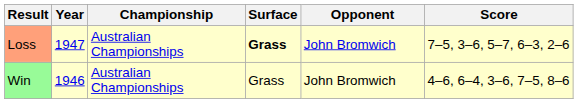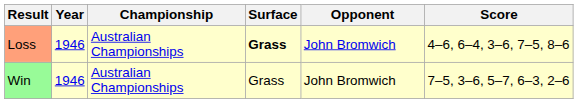Loss | Year: 1947 -> 1946
Loss | Score: 7–5, 3–6, 5–7, 6–3, 2–6 -> 4–6, 6–4, 3–6, 7–5, 8–6
Win | Score: 4–6, 6–4, 3–6, 7–5, 8–6 -> 7–5, 3–6, 5–7, 6–3, 2–6
